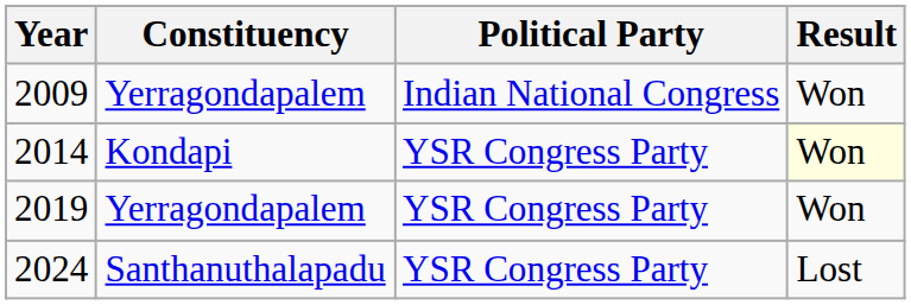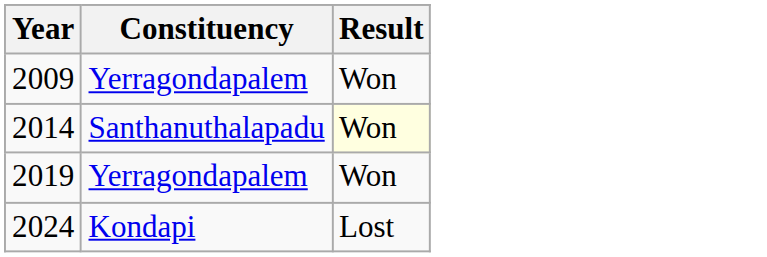- column: Political Party | Indian National Congress | YSR Congress Party | YSR Congress Party | YSR Congress Party
2014 | Constituency: Kondapi -> Santhanuthalapadu
2024 | Constituency: Santhanuthalapadu -> Kondapi
